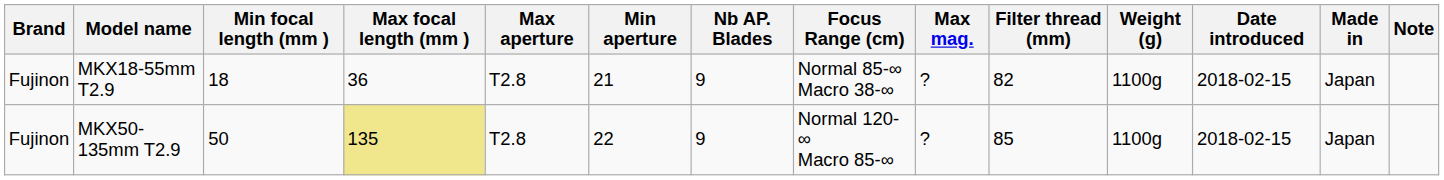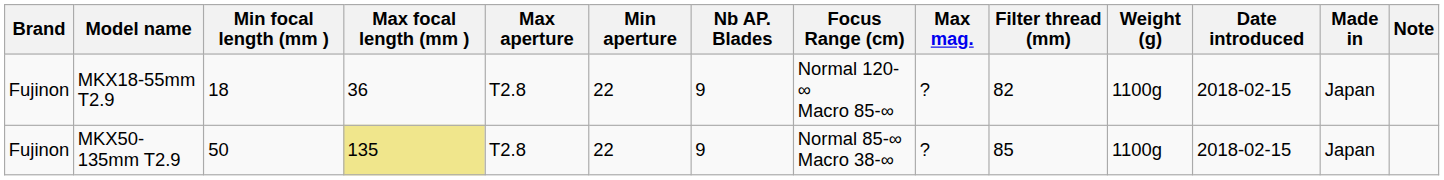MKX18-55mm T2.9 | Min aperture: 21 -> 22
MKX18-55mm T2.9 | Focus Range (cm): Normal 85-∞ Macro 38-∞ -> Normal 120-∞ Macro 85-∞
MKX50-135mm T2.9 | Focus Range (cm): Normal 120-∞ Macro 85-∞ -> Normal 85-∞ Macro 38-∞
